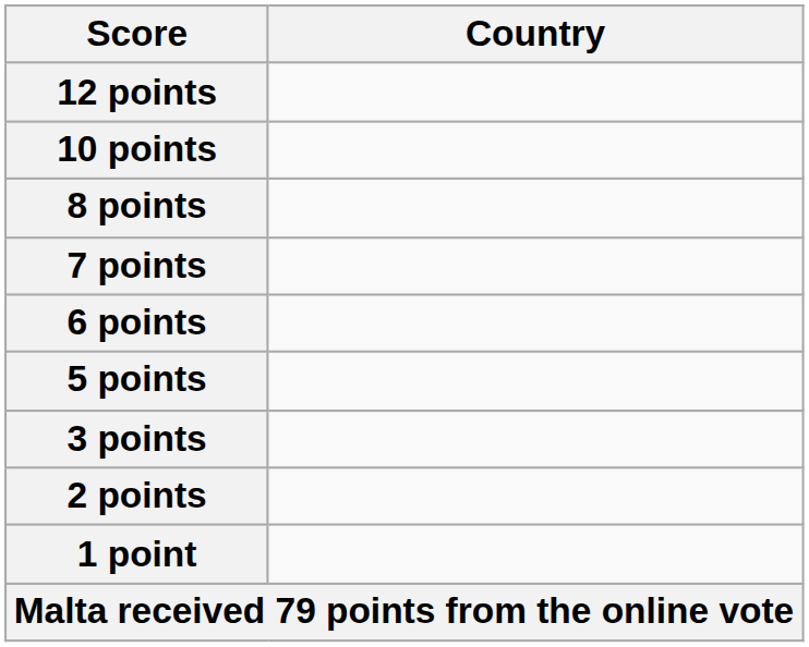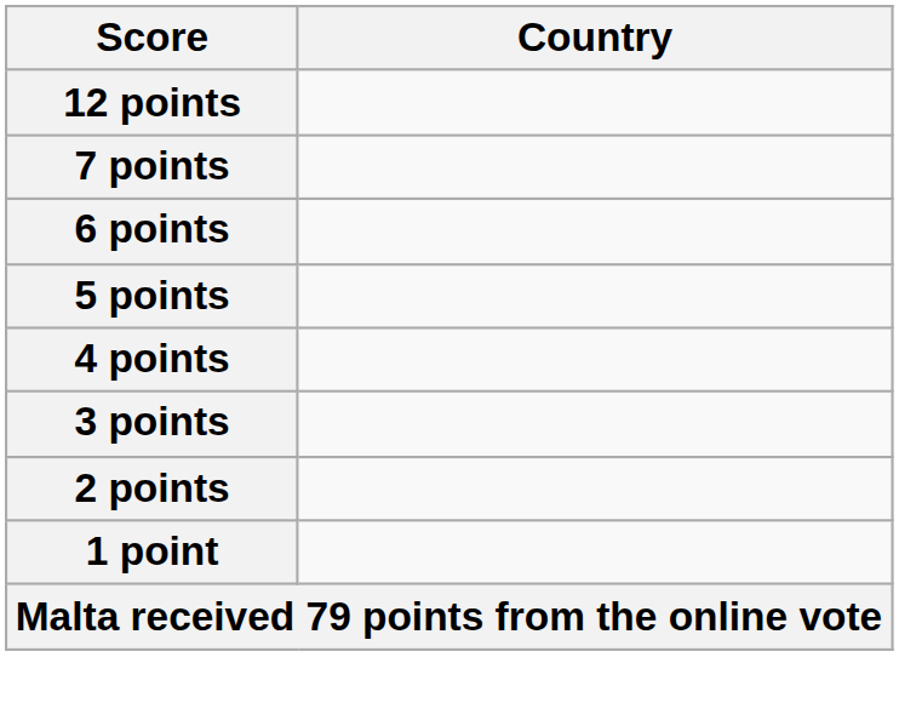- row: 10 points
- row: 8 points
+ row: 4 points
